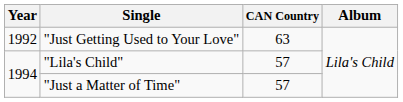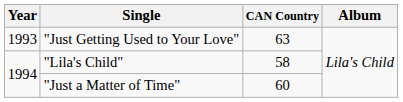"Just Getting Used to Your Love" | Year: 1992 -> 1993
"Lila's Child" | CAN Country: 57 -> 58
"Just a Matter of Time" | CAN Country: 57 -> 60
